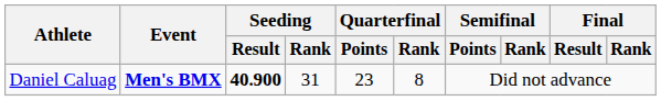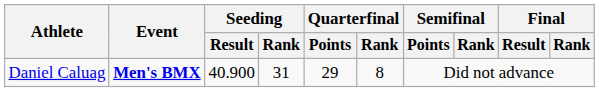Daniel Caluag | Seeding / Result: bold -> normal
Daniel Caluag | Quarterfinal / Points: 23 -> 29
